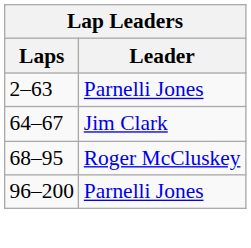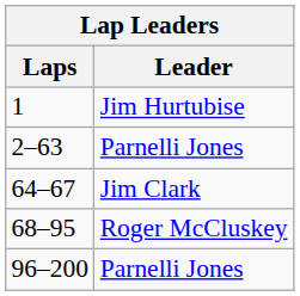+ row: 1 | Jim Hurtubise
